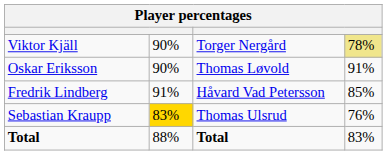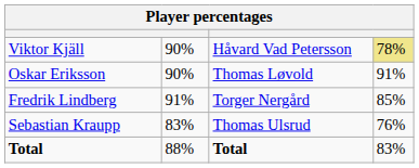Viktor Kjäll | column 3: Torger Nergård -> Håvard Vad Petersson
Fredrik Lindberg | column 3: Håvard Vad Petersson -> Torger Nergård
Sebastian Kraupp | column 2: gold background -> no background
